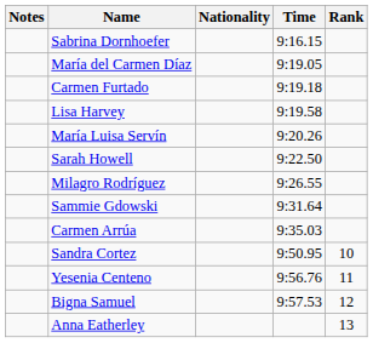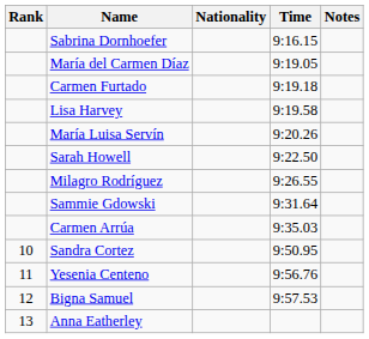columns swapped: Rank <-> Notes
